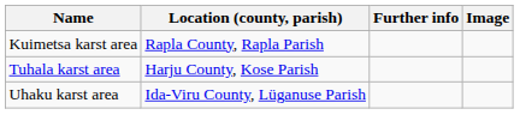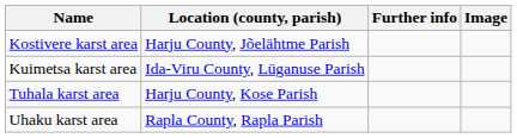+ row: Kostivere karst area | Harju County, Jõelähtme Parish
Kuimetsa karst area | Location (county, parish): Rapla County, Rapla Parish -> Ida-Viru County, Lüganuse Parish
Uhaku karst area | Location (county, parish): Ida-Viru County, Lüganuse Parish -> Rapla County, Rapla Parish
